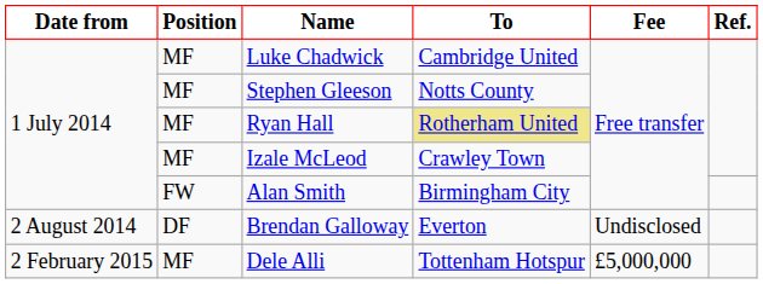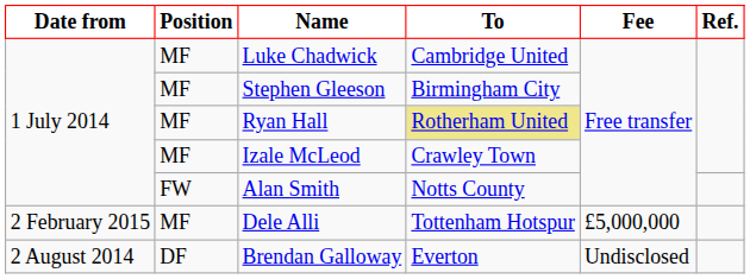Stephen Gleeson | To: Notts County -> Birmingham City
Alan Smith | To: Birmingham City -> Notts County
rows swapped: Brendan Galloway <-> Dele Alli
